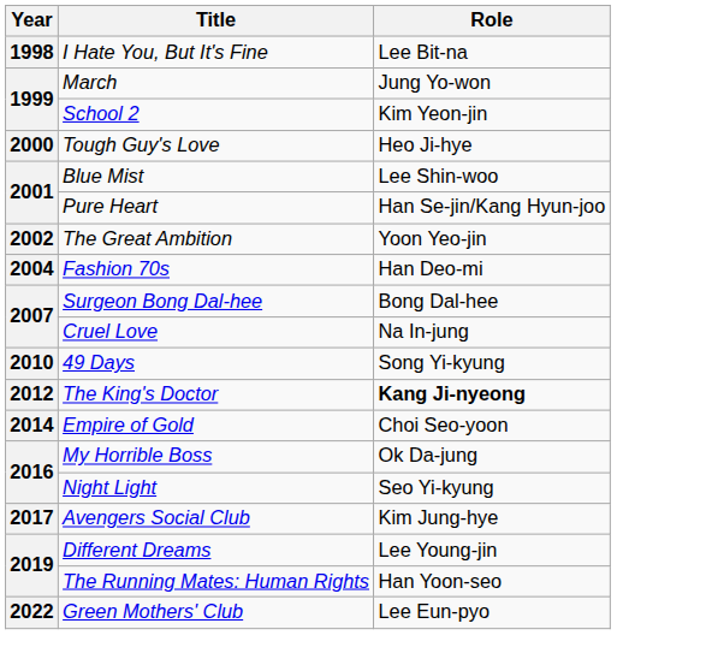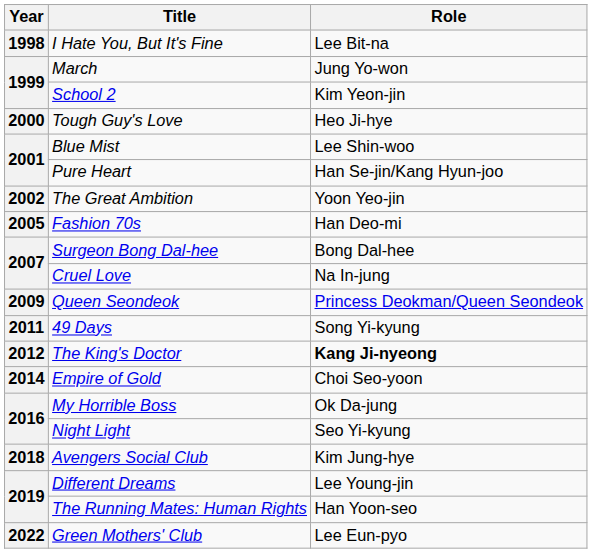Fashion 70s | Year: 2004 -> 2005
+ row: 2009 | Queen Seondeok | Princess Deokman/Queen Seondeok
49 Days | Year: 2010 -> 2011
Avengers Social Club | Year: 2017 -> 2018
